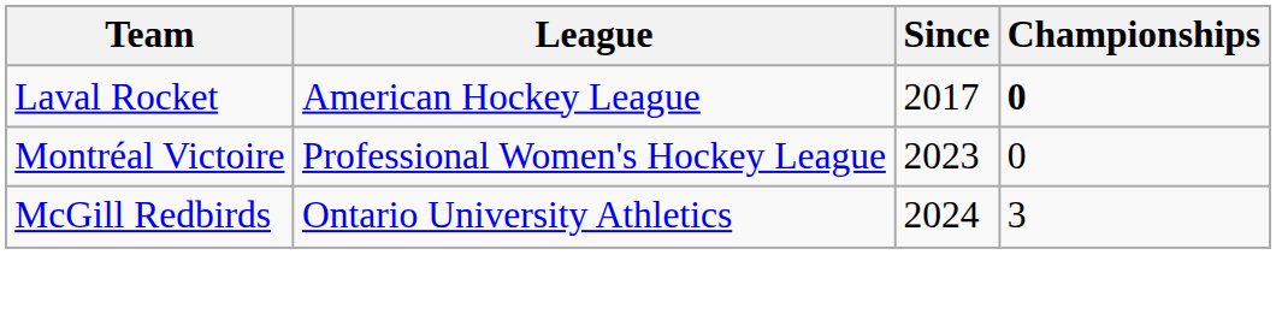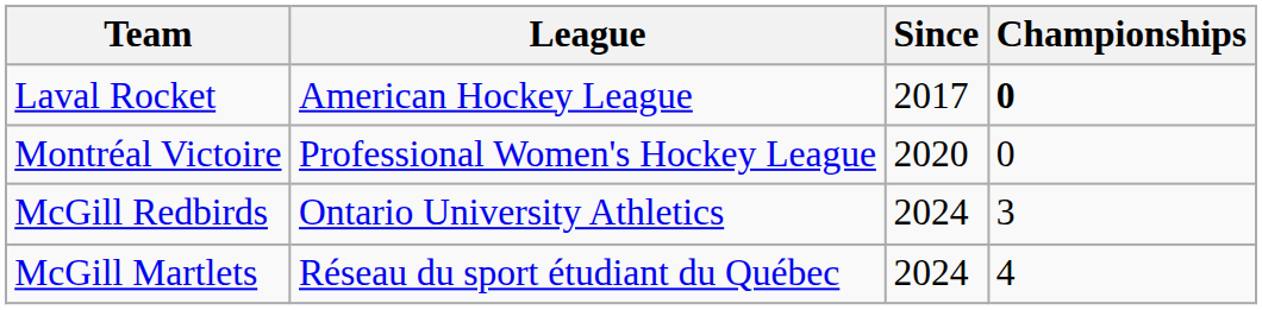Montréal Victoire | Since: 2023 -> 2020
+ row: McGill Martlets | Réseau du sport étudiant du Québec | 2024 | 4
